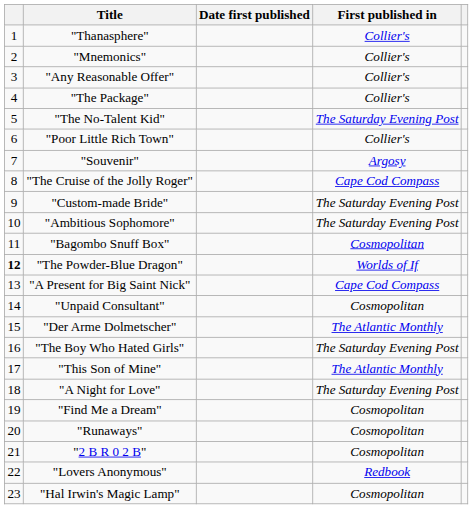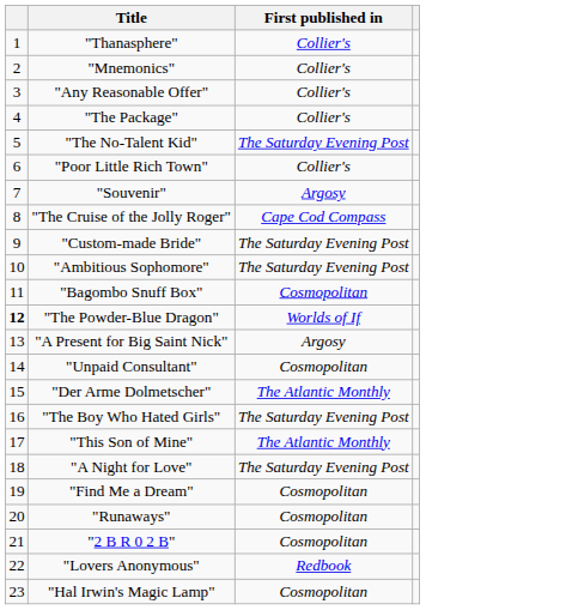- column: Date first published
"A Present for Big Saint Nick" | First published in: Cape Cod Compass -> Argosy
